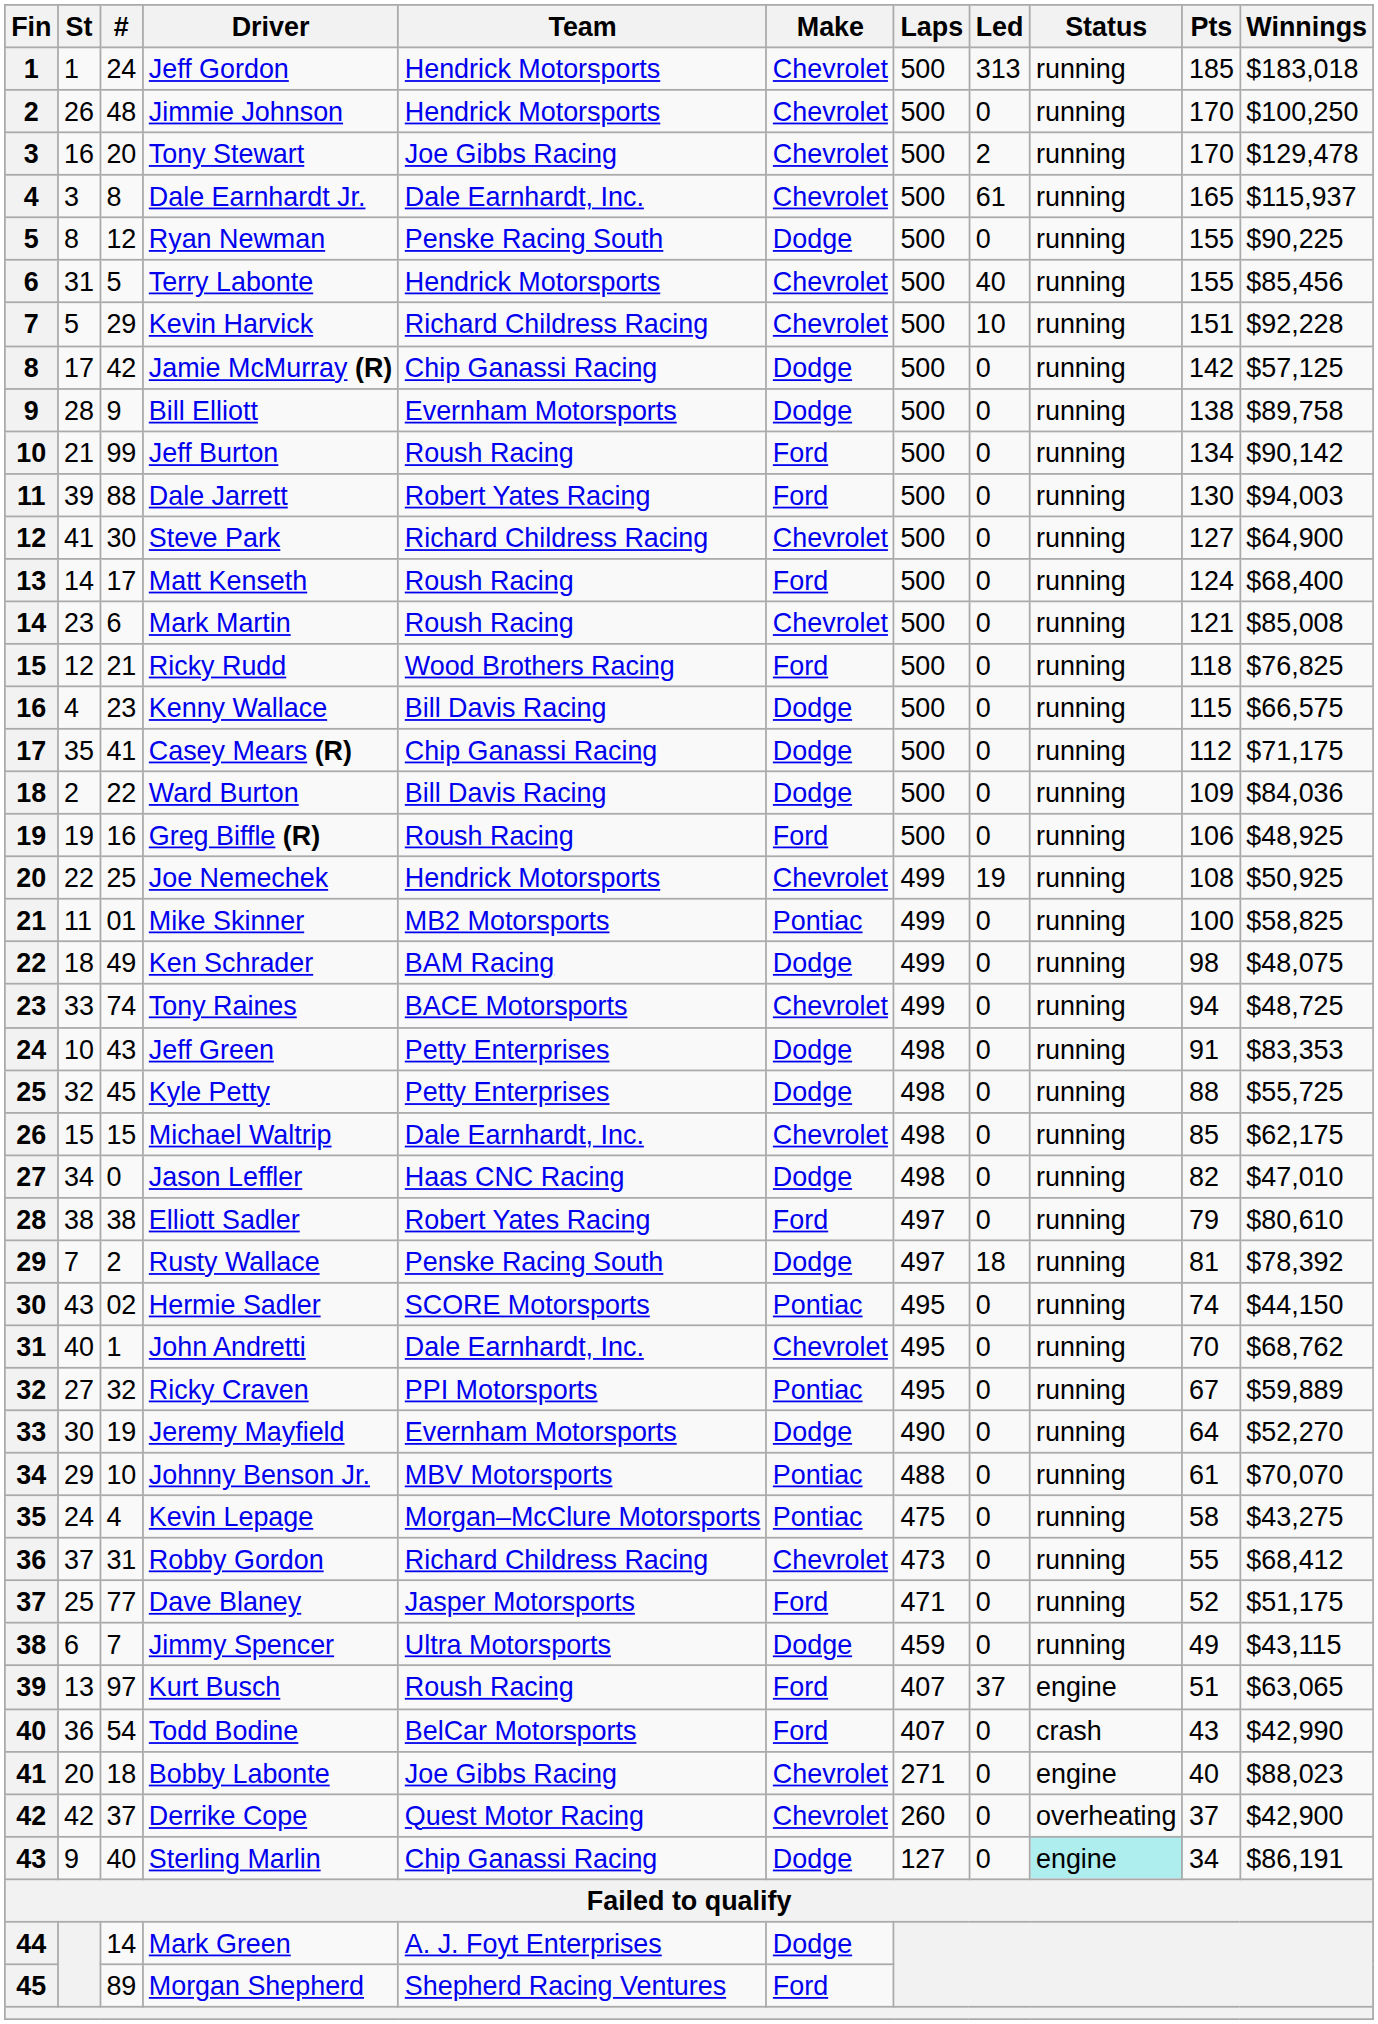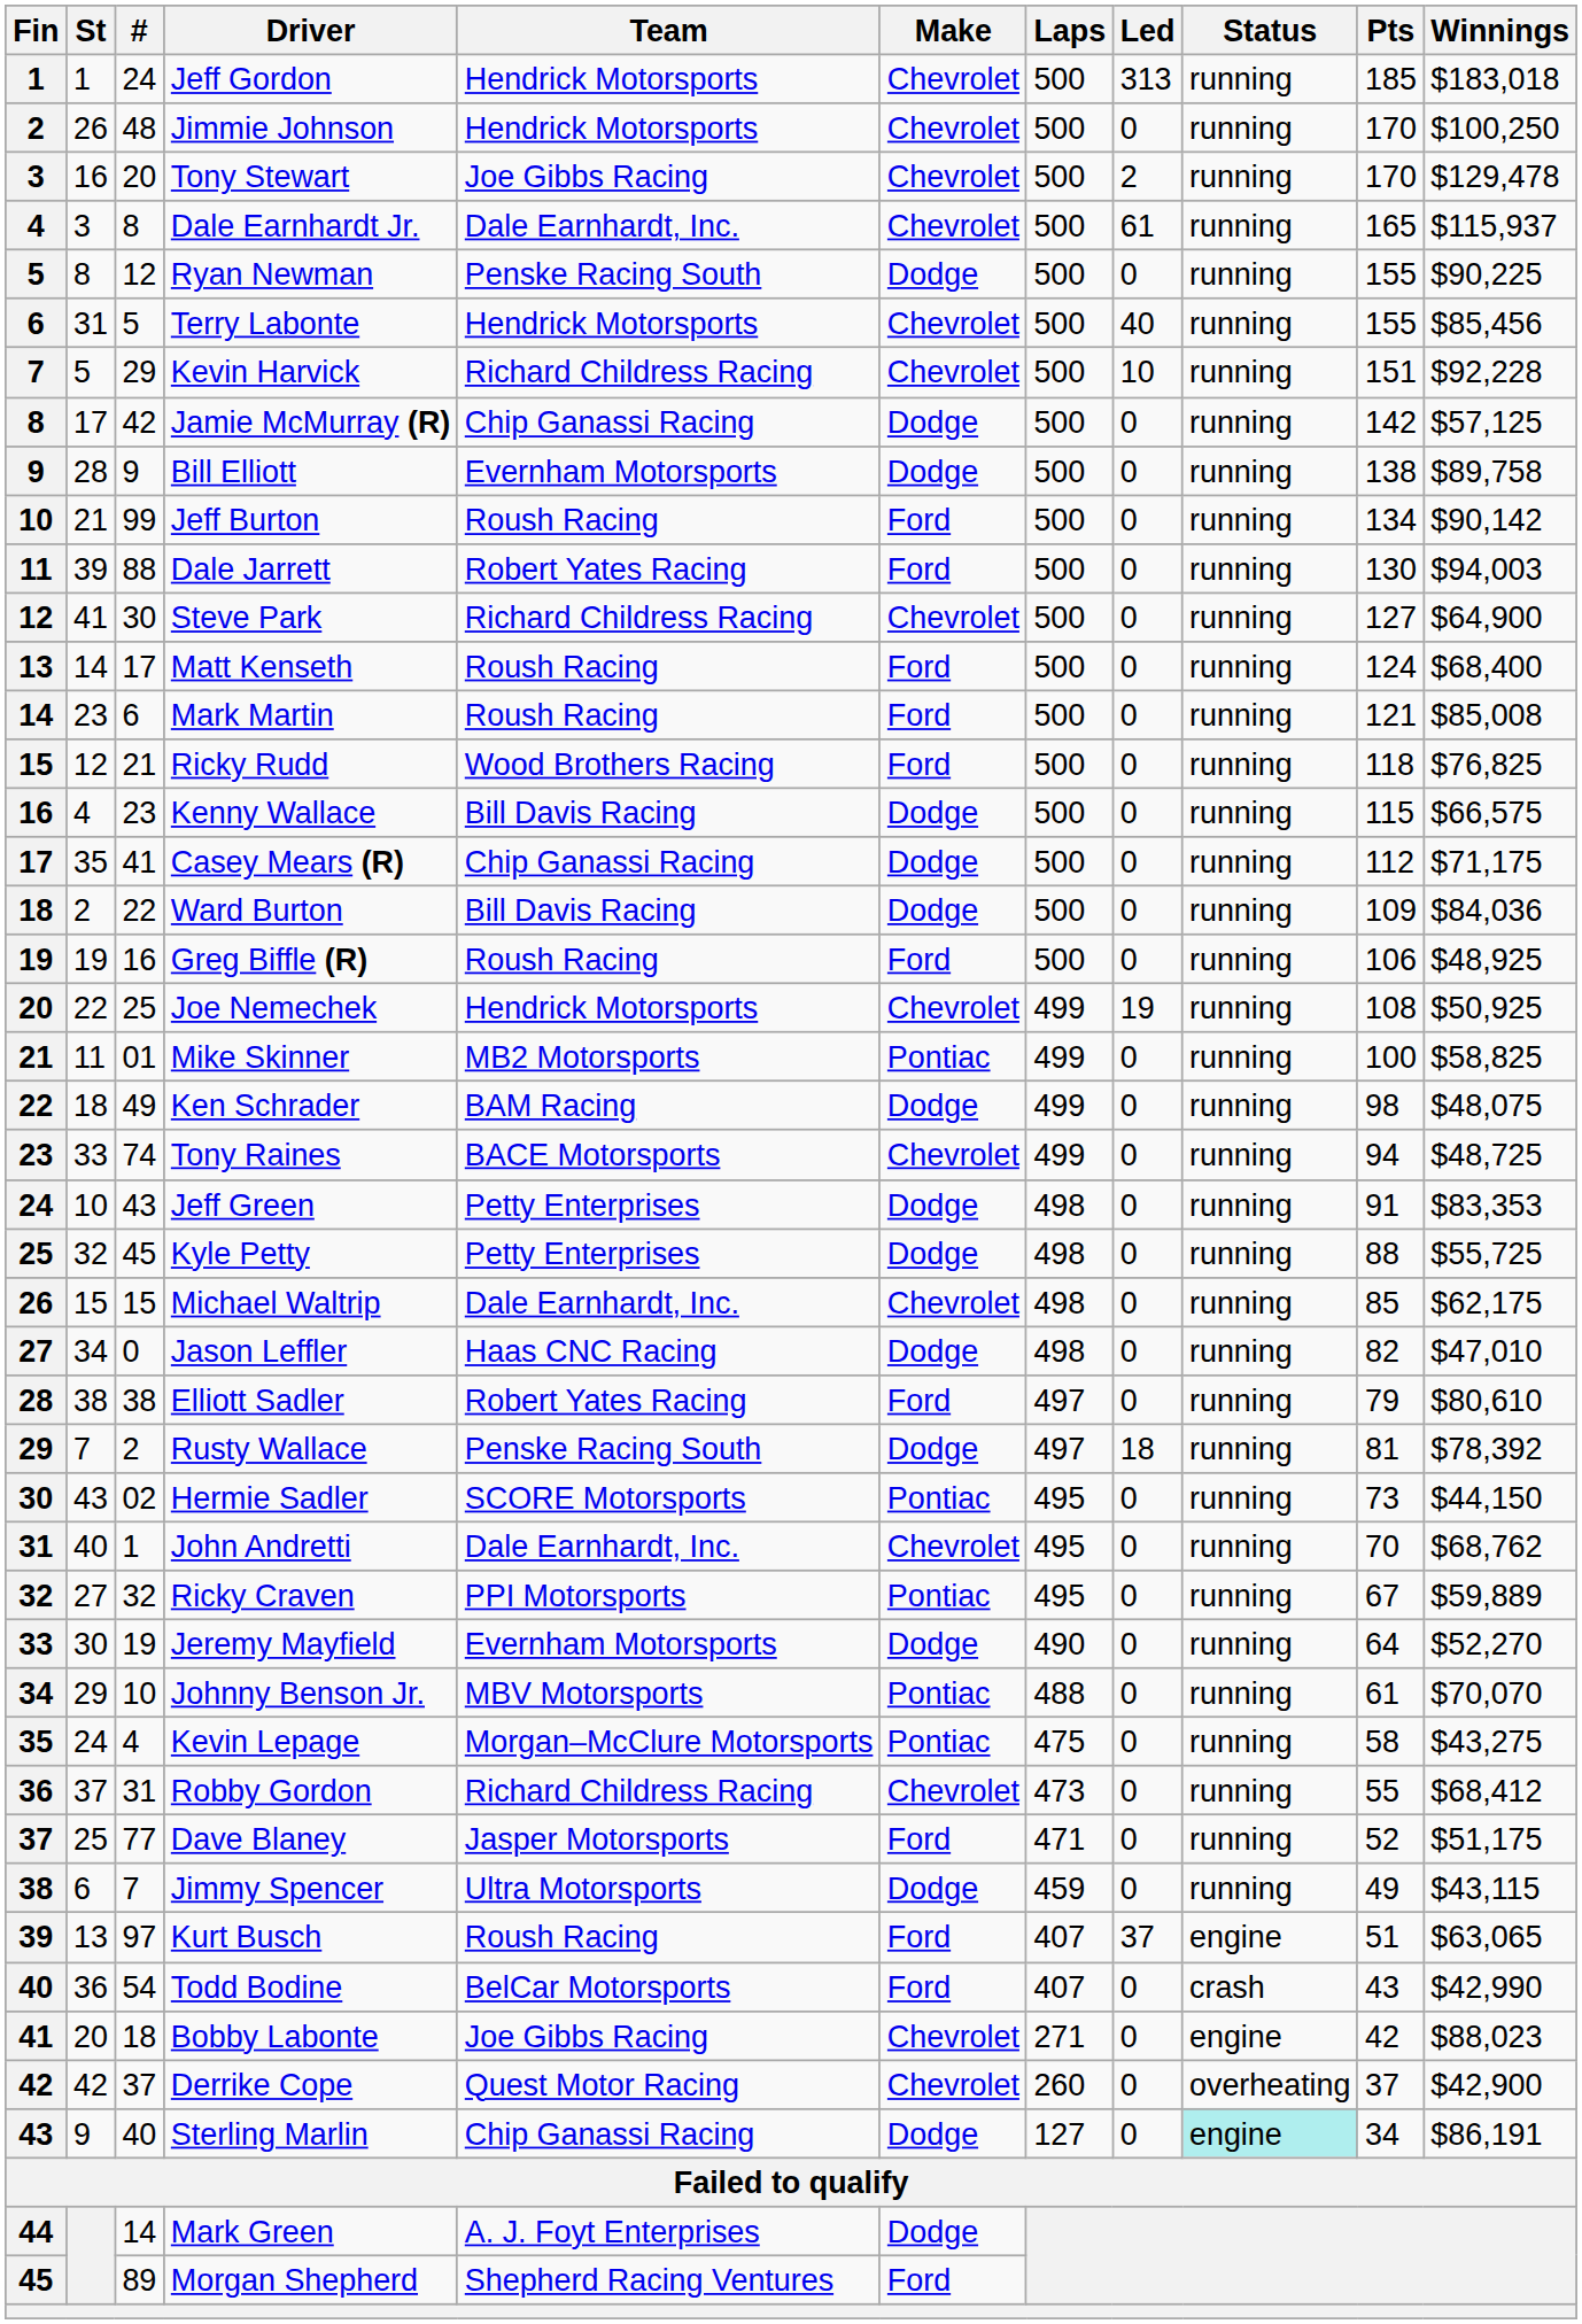Mark Martin | Make: Chevrolet -> Ford
Hermie Sadler | Pts: 74 -> 73
Bobby Labonte | Pts: 40 -> 42
